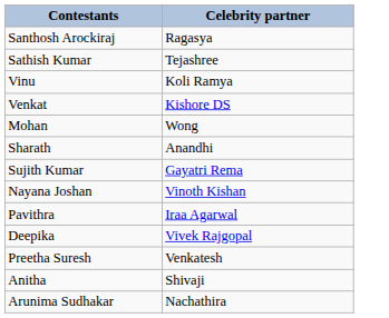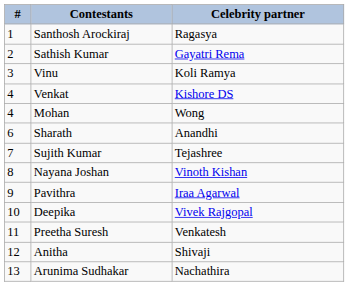+ column: # | 1 | 2 | 3 | 4 | 4 | 6 | 7 | 8 | 9 | 10 | 11 | 12 | 13
Sathish Kumar | Celebrity partner: Tejashree -> Gayatri Rema
Sujith Kumar | Celebrity partner: Gayatri Rema -> Tejashree
